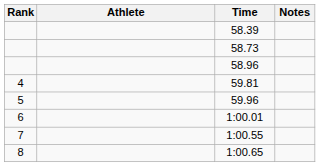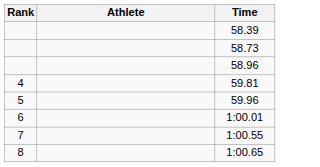- column: Notes
